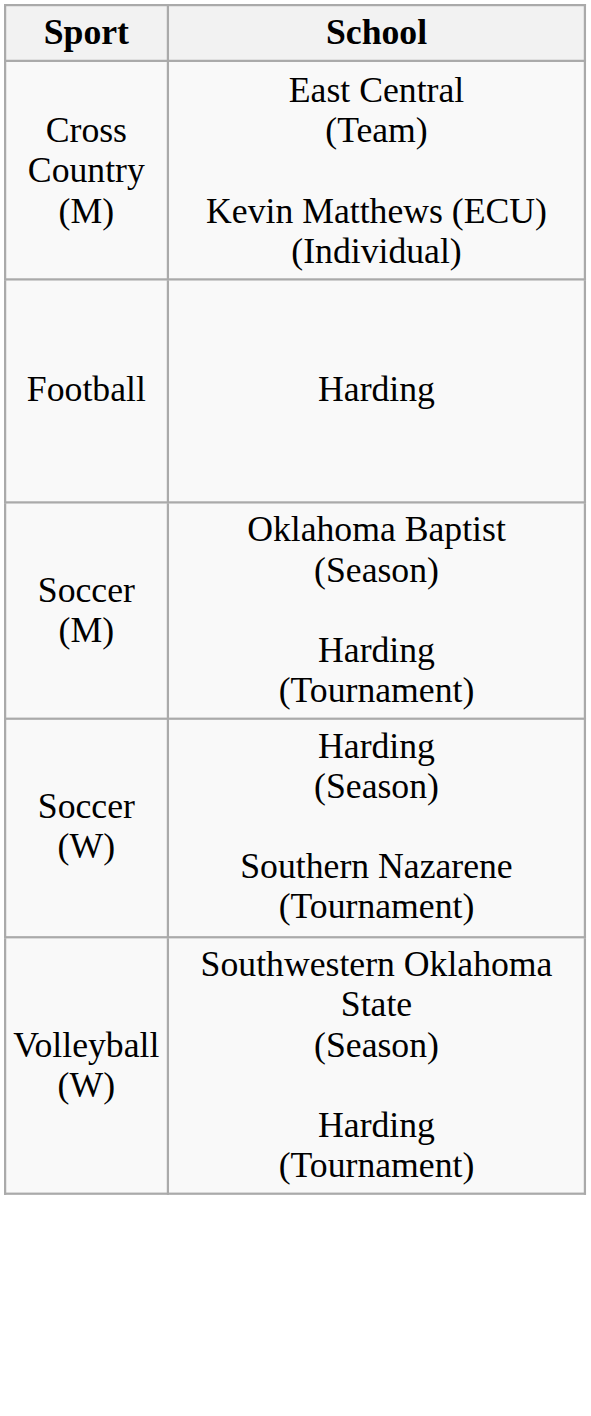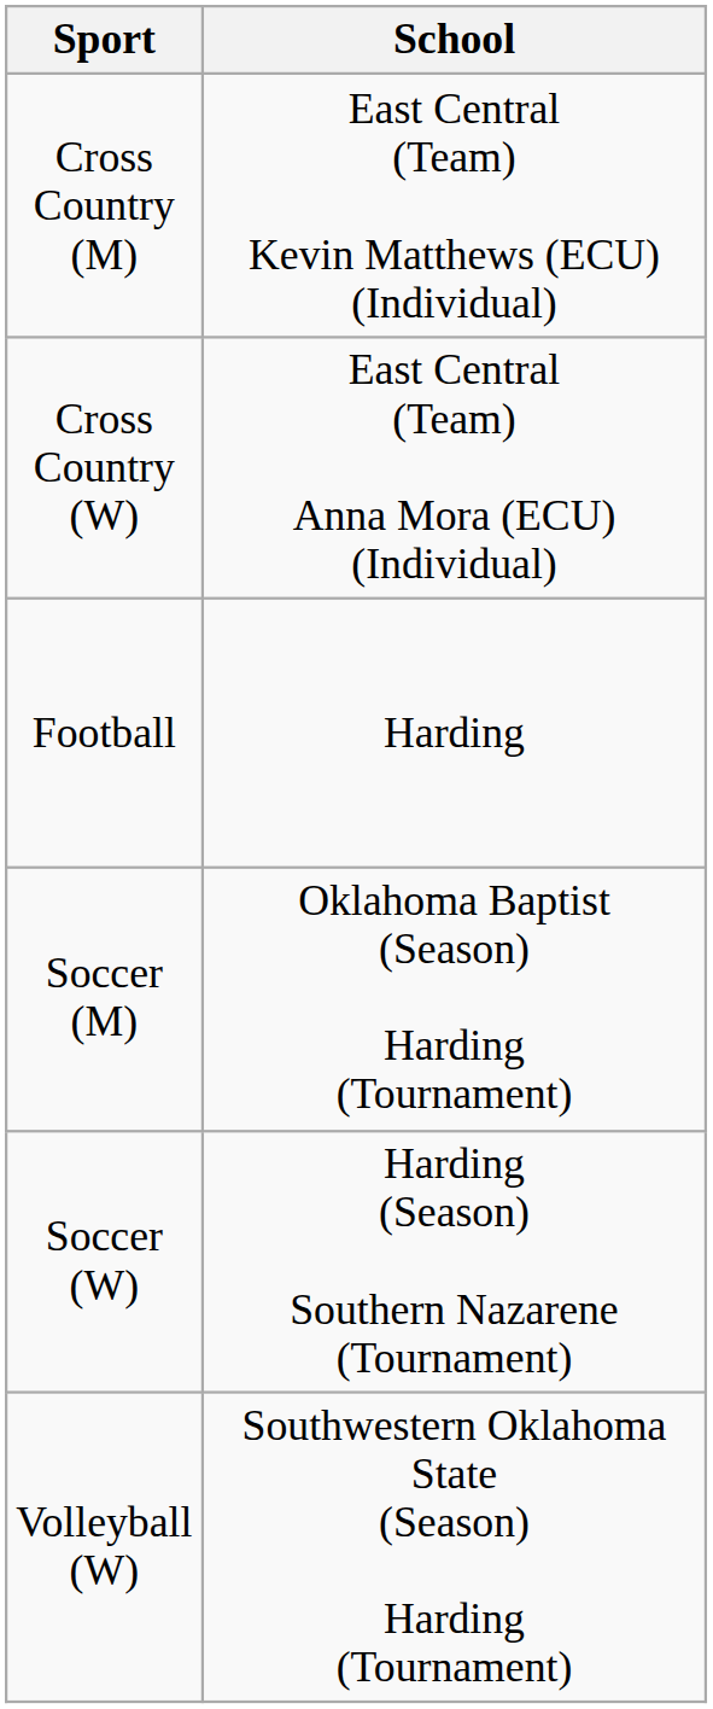+ row: Cross Country (W) | East Central (Team) Anna Mora (ECU) (Individual)
